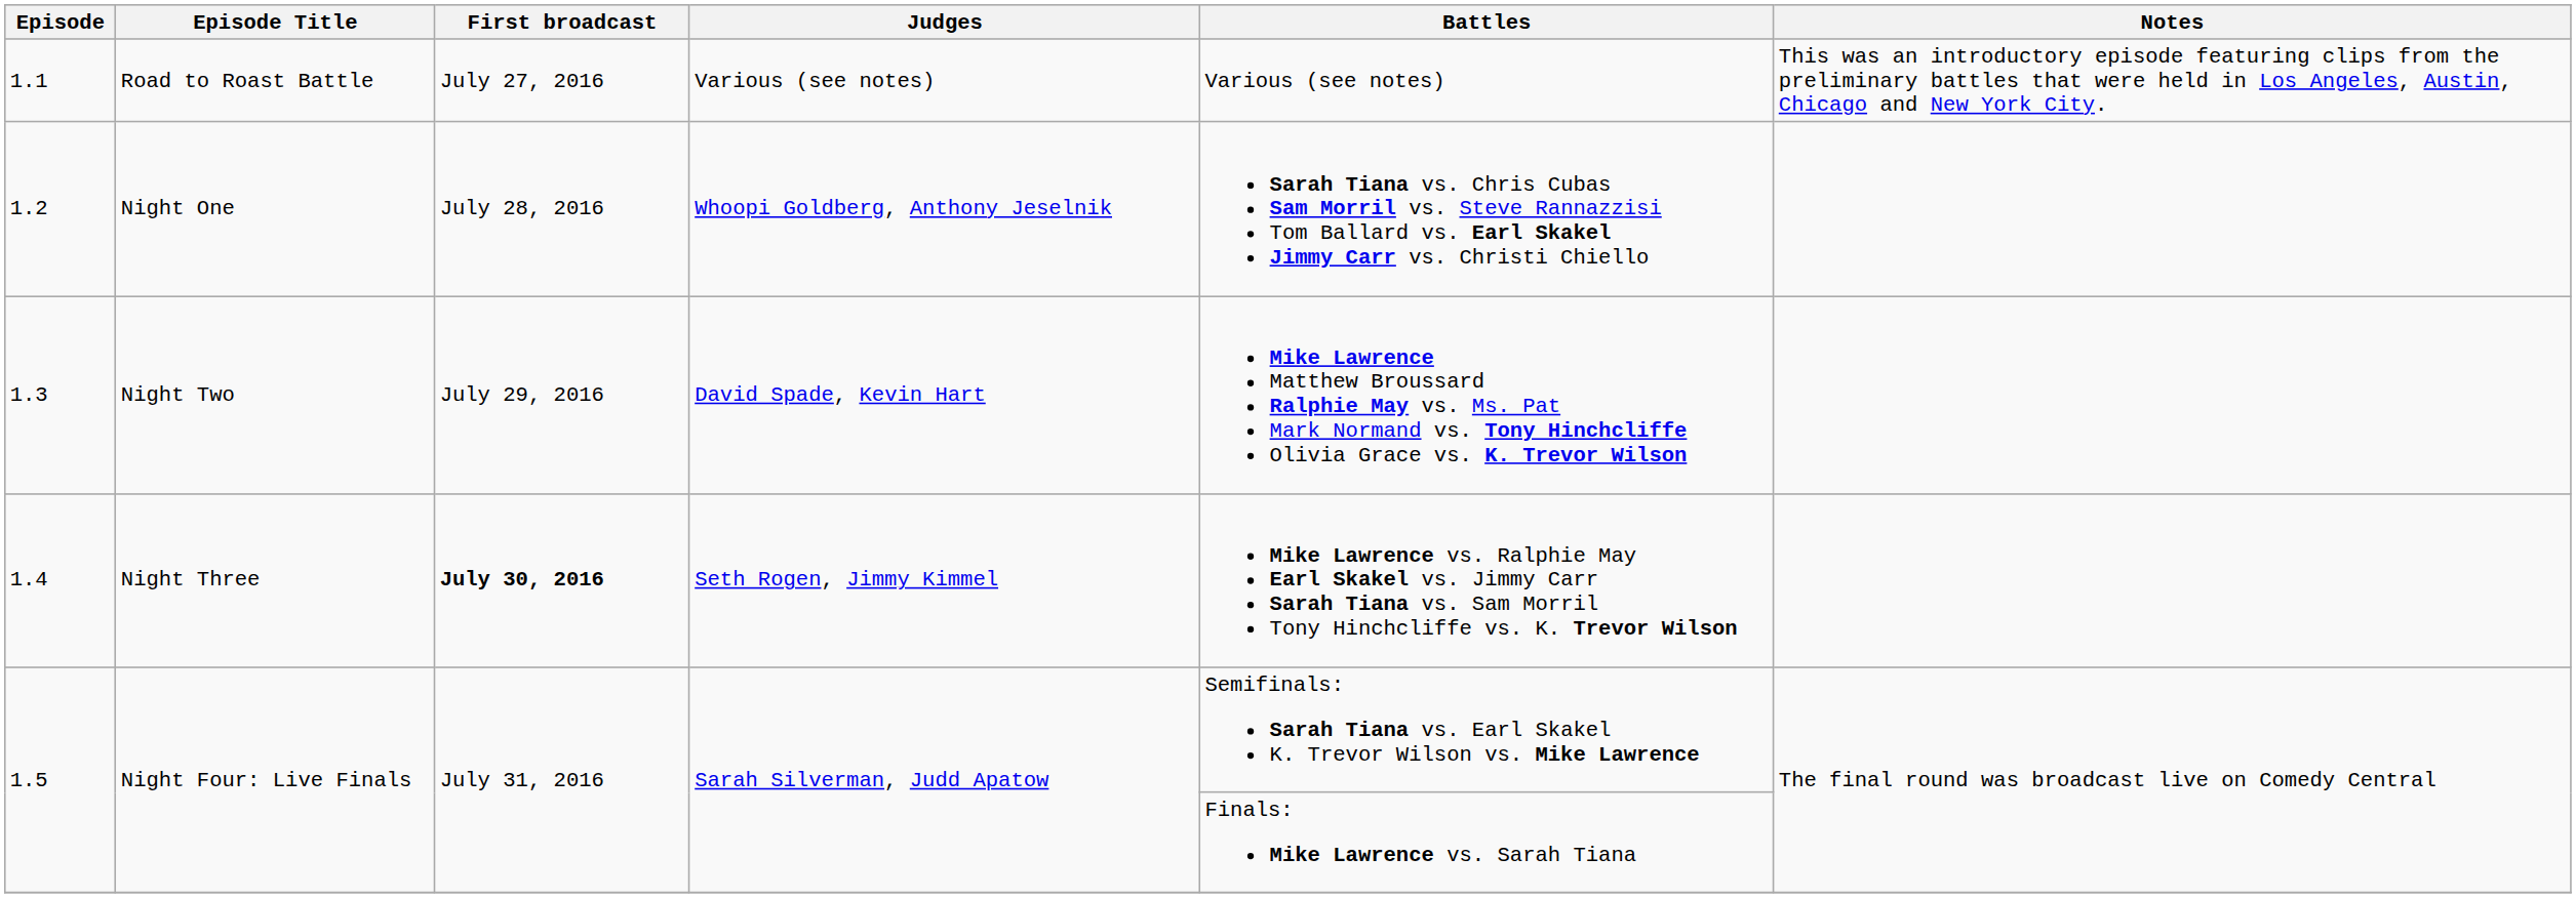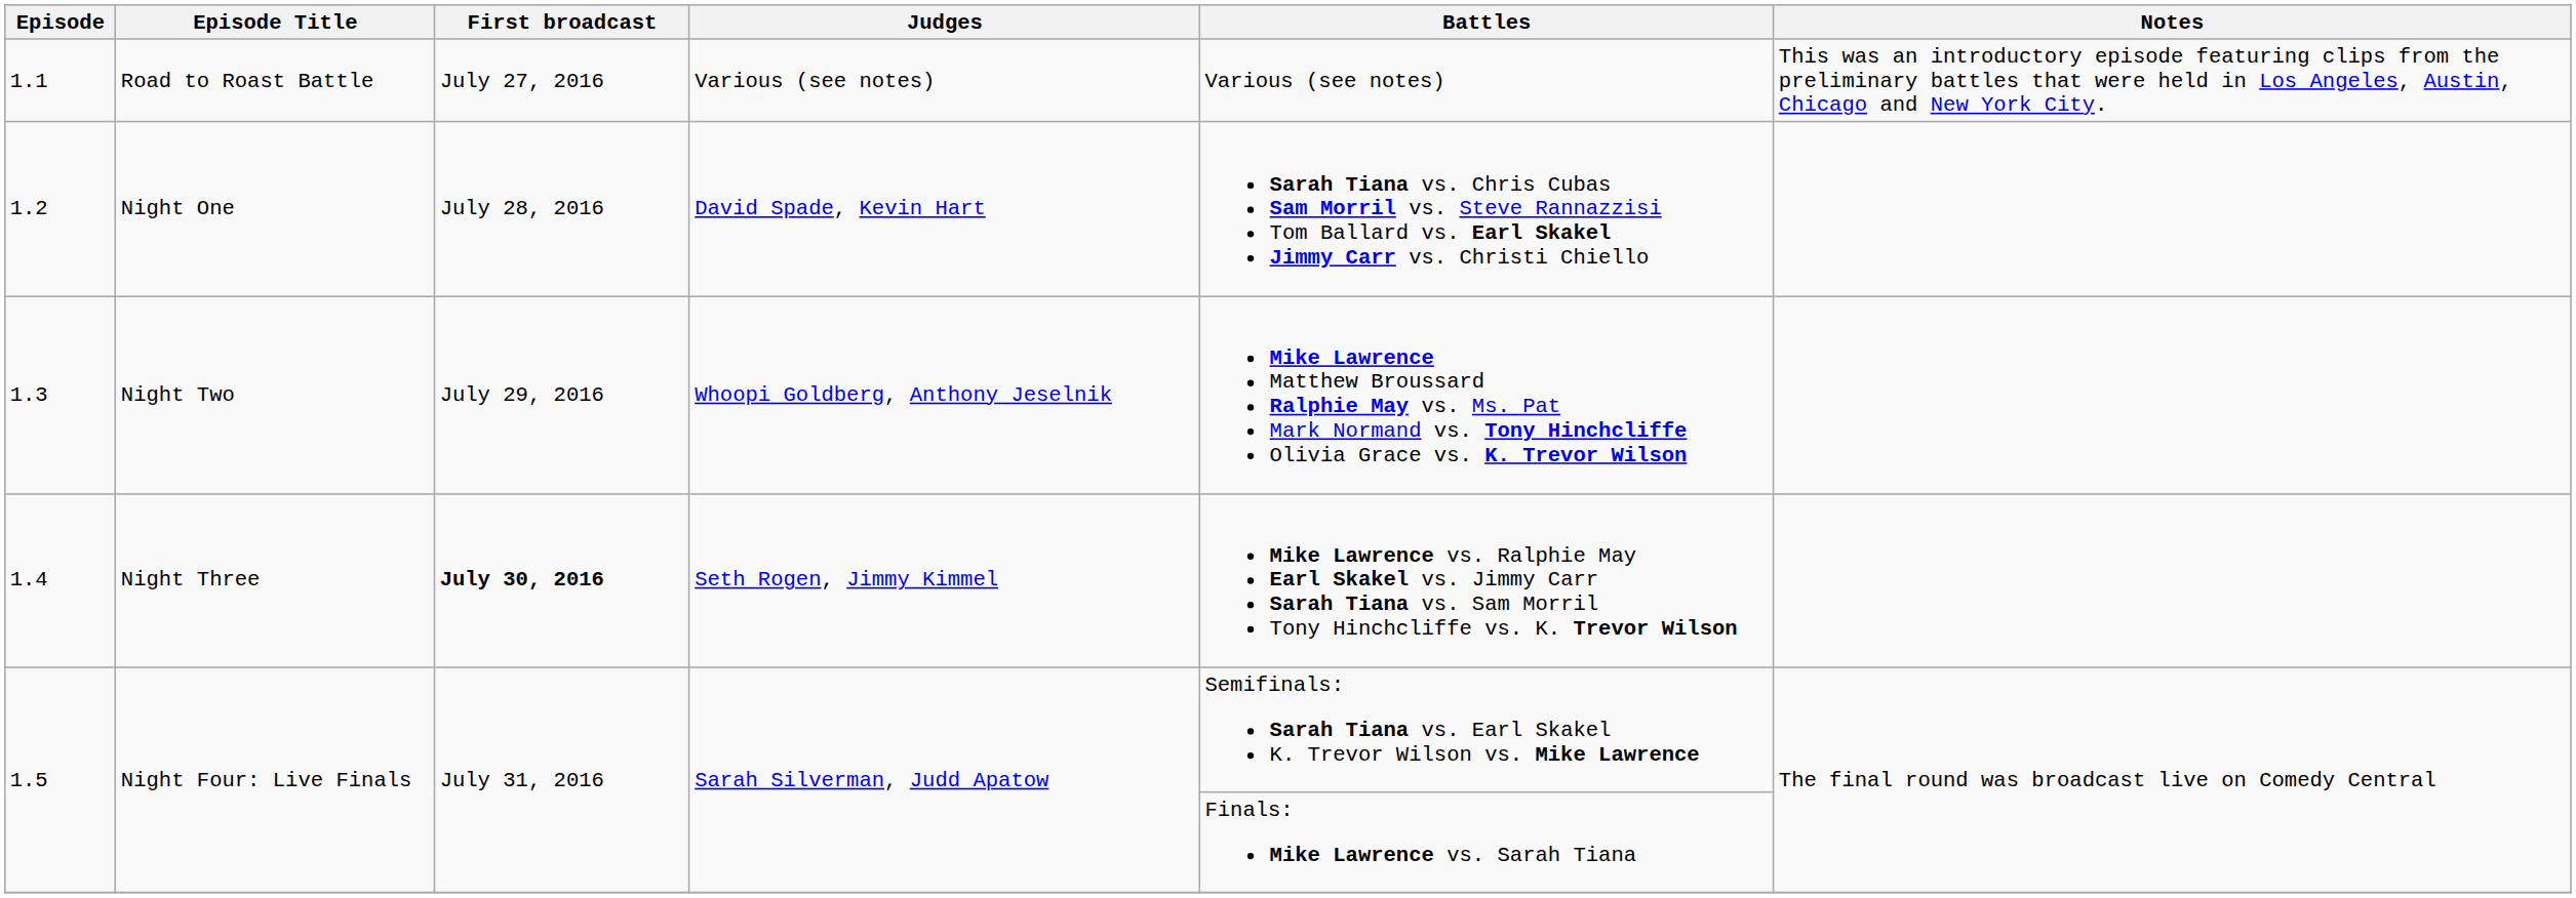1.2 | Judges: Whoopi Goldberg, Anthony Jeselnik -> David Spade, Kevin Hart
1.3 | Judges: David Spade, Kevin Hart -> Whoopi Goldberg, Anthony Jeselnik
